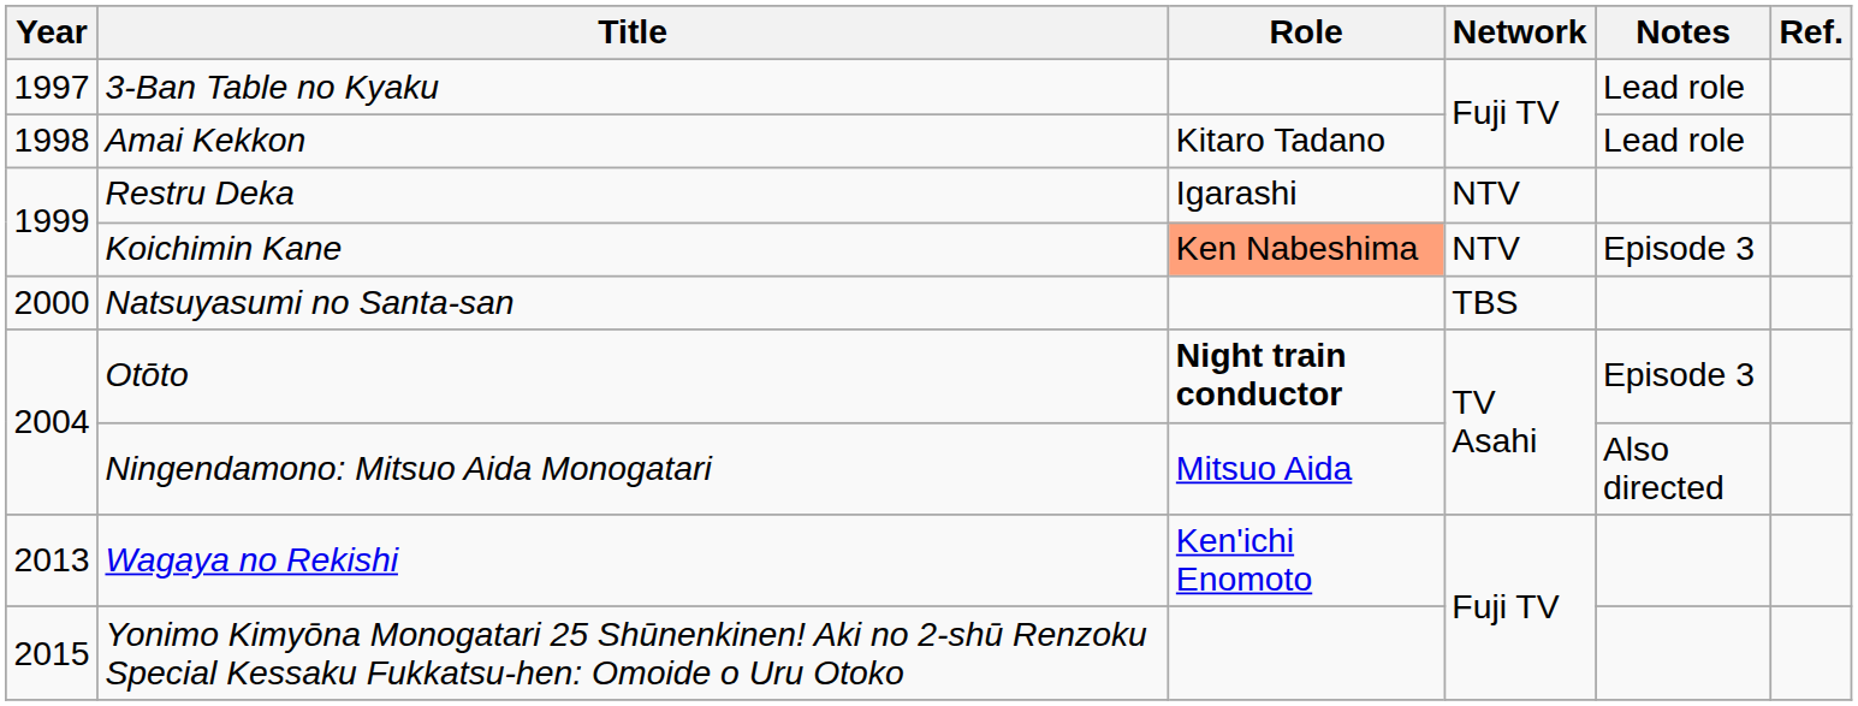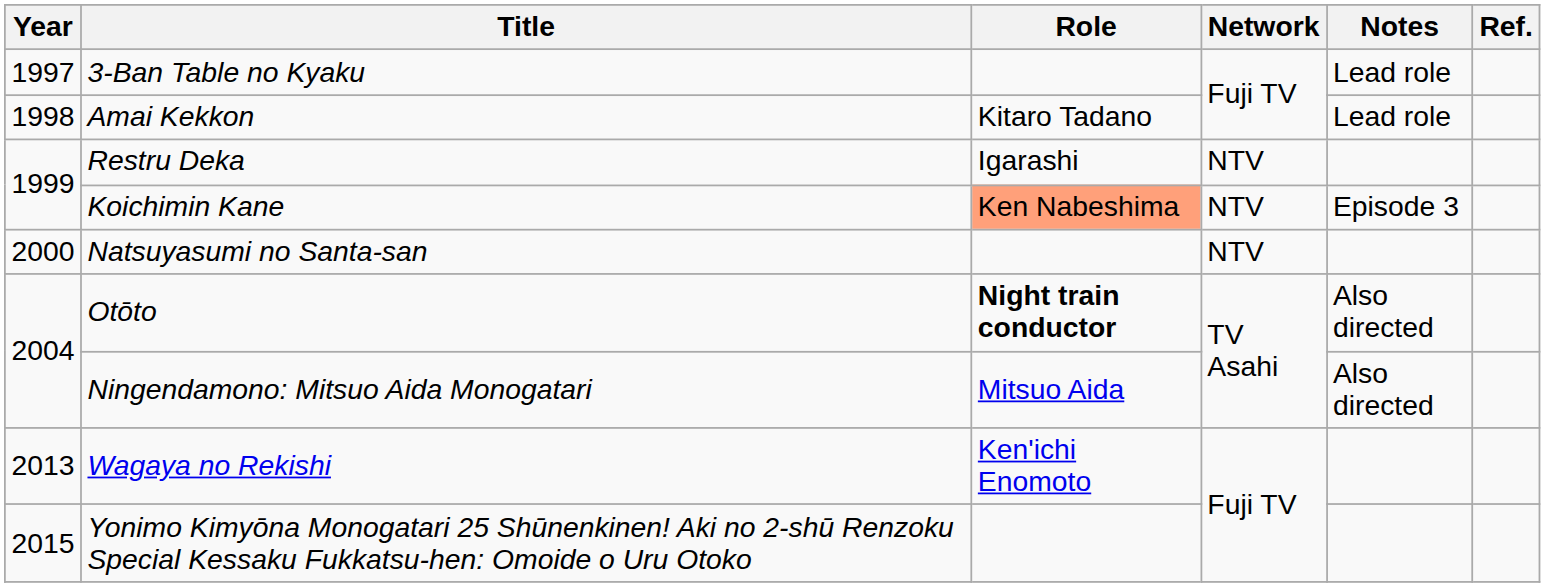Natsuyasumi no Santa-san | Network: TBS -> NTV
Otōto | Notes: Episode 3 -> Also directed
